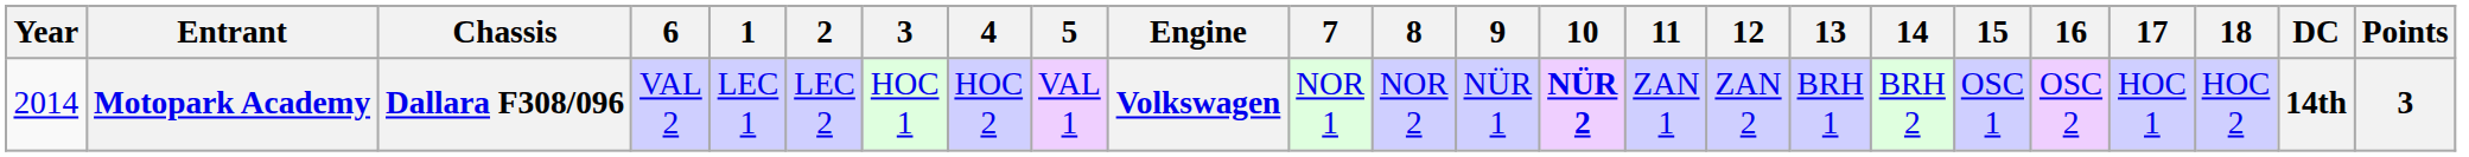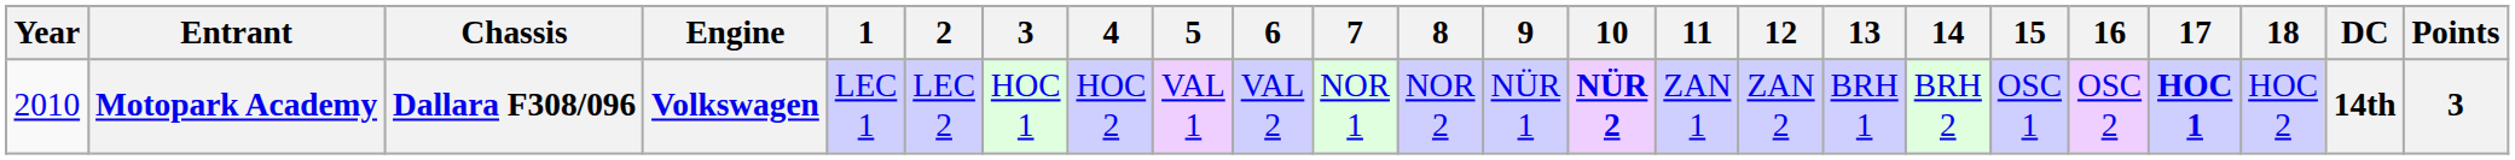columns swapped: Engine <-> 6
Motopark Academy | Year: 2014 -> 2010
Motopark Academy | 17: normal -> bold
